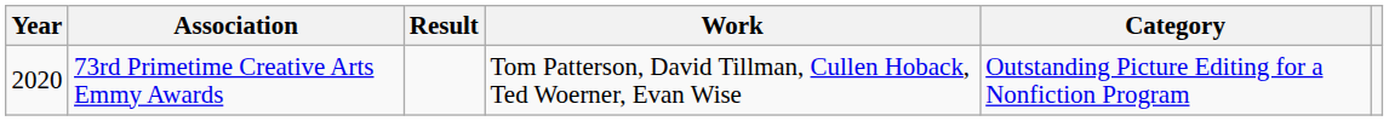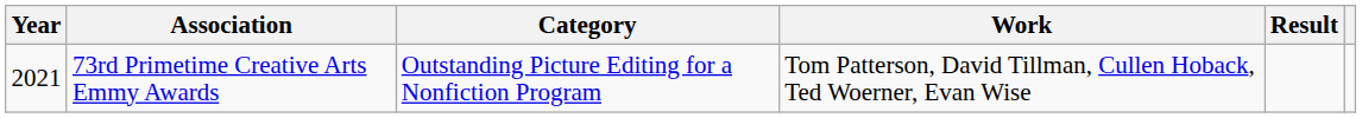columns swapped: Category <-> Result
73rd Primetime Creative Arts Emmy Awards | Year: 2020 -> 2021
